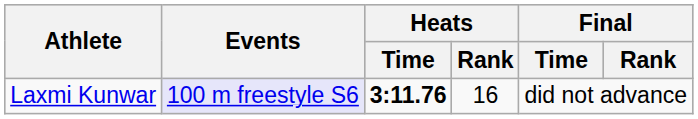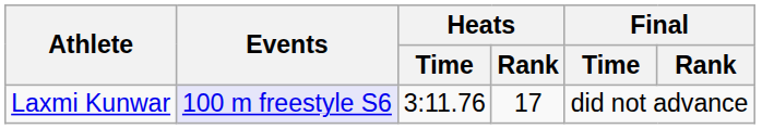Laxmi Kunwar | Heats / Time: bold -> normal
Laxmi Kunwar | Heats / Rank: 16 -> 17
